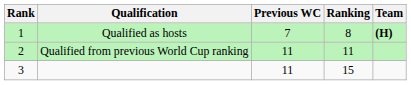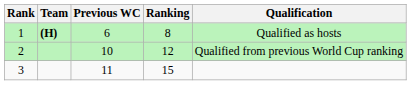columns swapped: Team <-> Qualification
1 | Previous WC: 7 -> 6
2 | Previous WC: 11 -> 10
2 | Ranking: 11 -> 12
